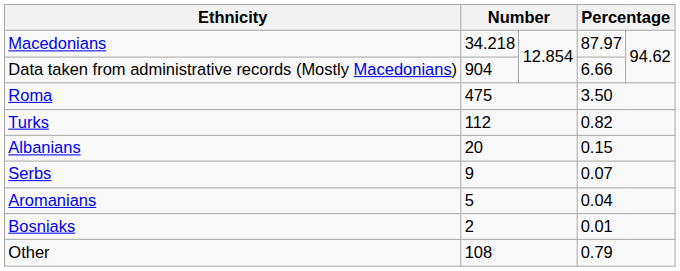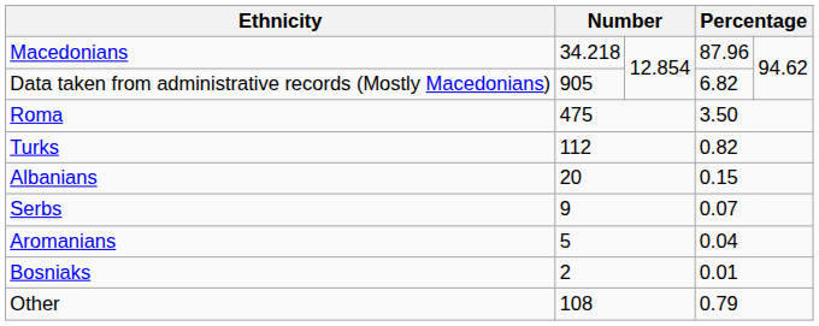Macedonians | column 4: 87.97 -> 87.96
Data taken from administrative records (Mostly Macedonians) | column 2: 904 -> 905
Data taken from administrative records (Mostly Macedonians) | column 4: 6.66 -> 6.82
